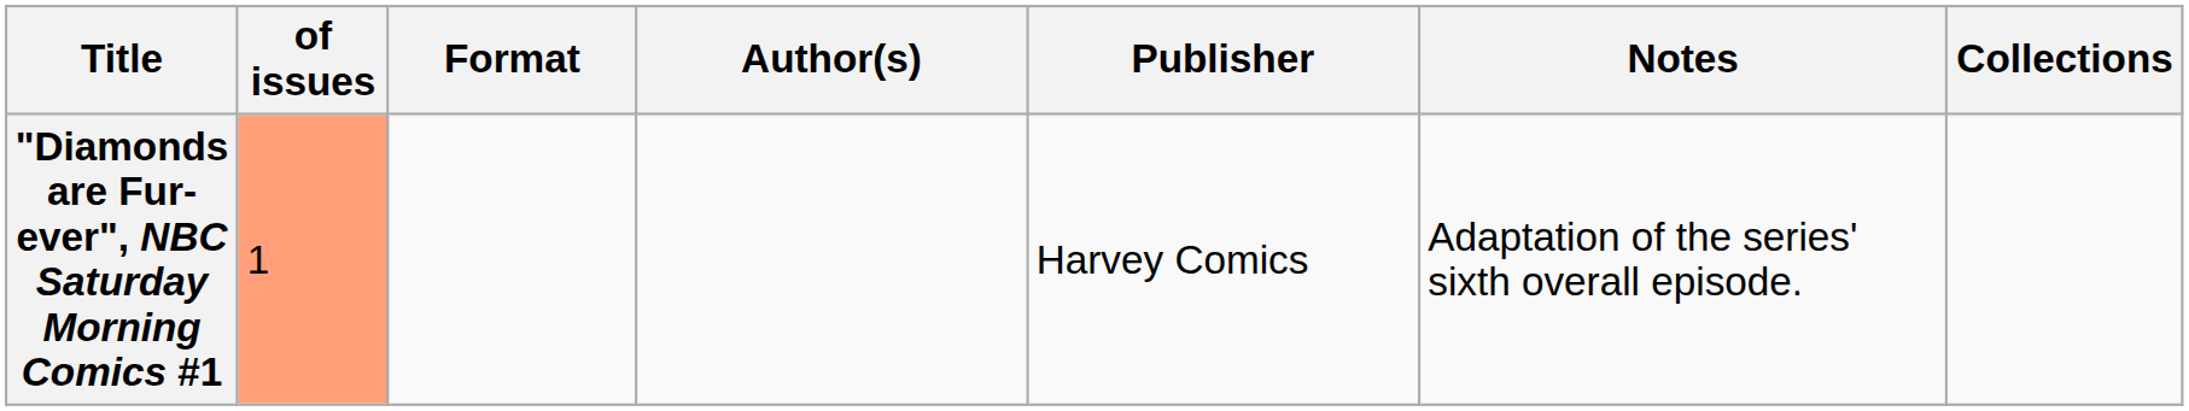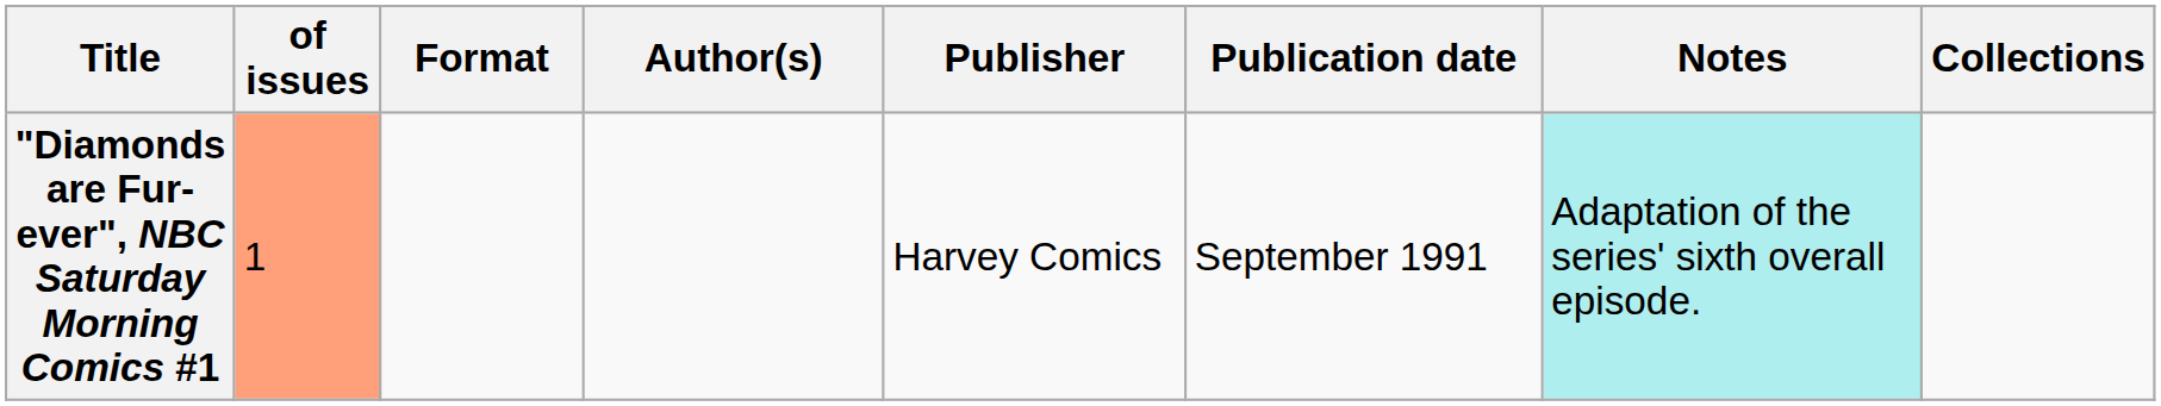+ column: Publication date | September 1991
"Diamonds are Fur-ever", NBC Saturday Morning Comics #1 | Notes: no background -> paleturquoise background
